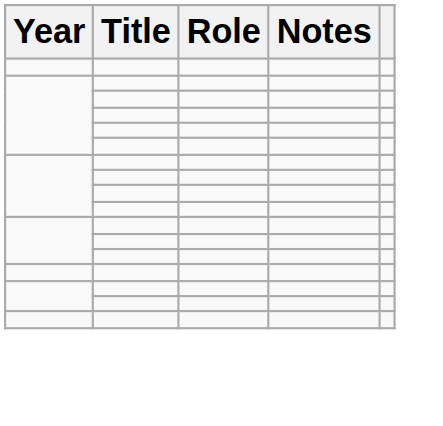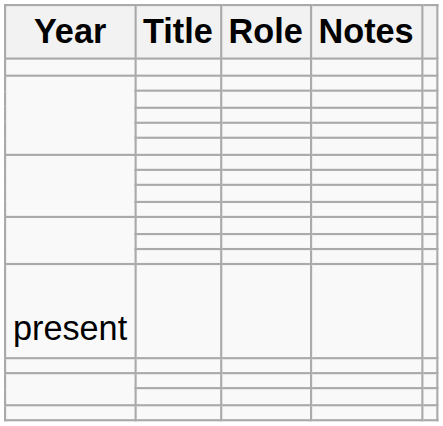+ row: present
